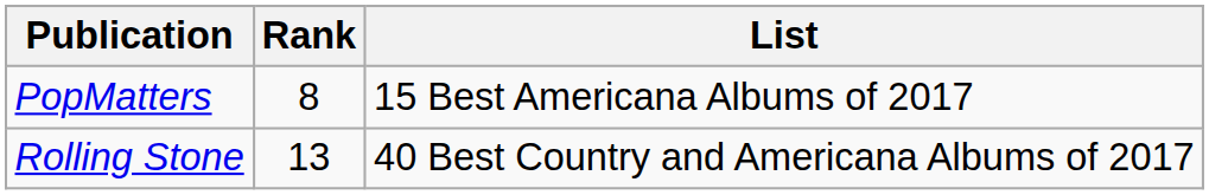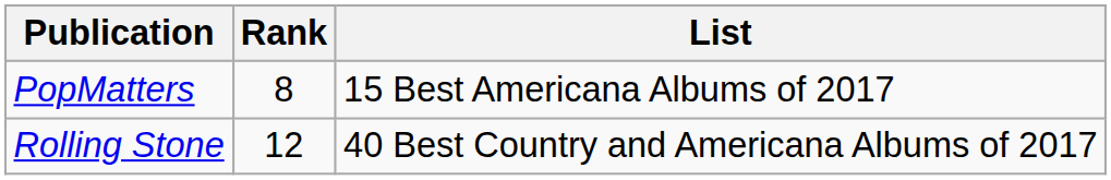Rolling Stone | Rank: 13 -> 12
